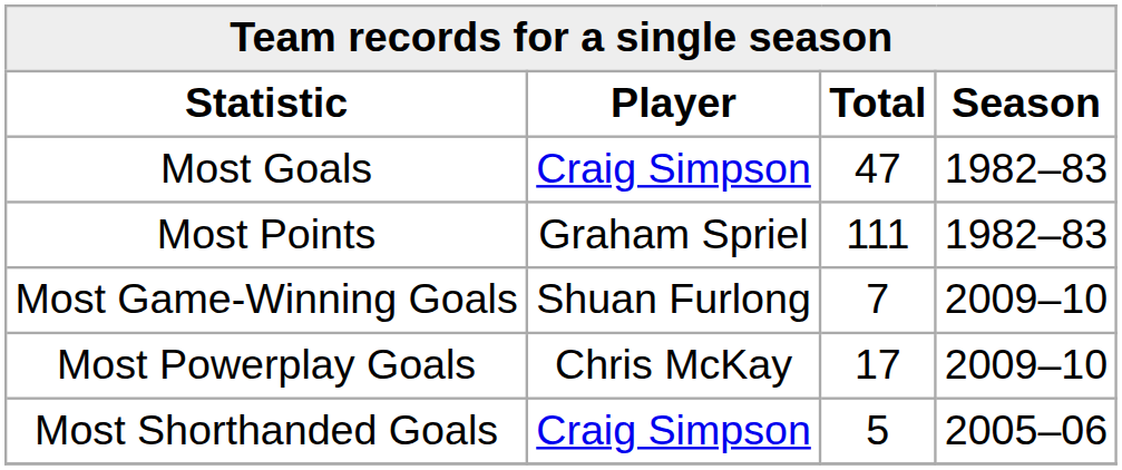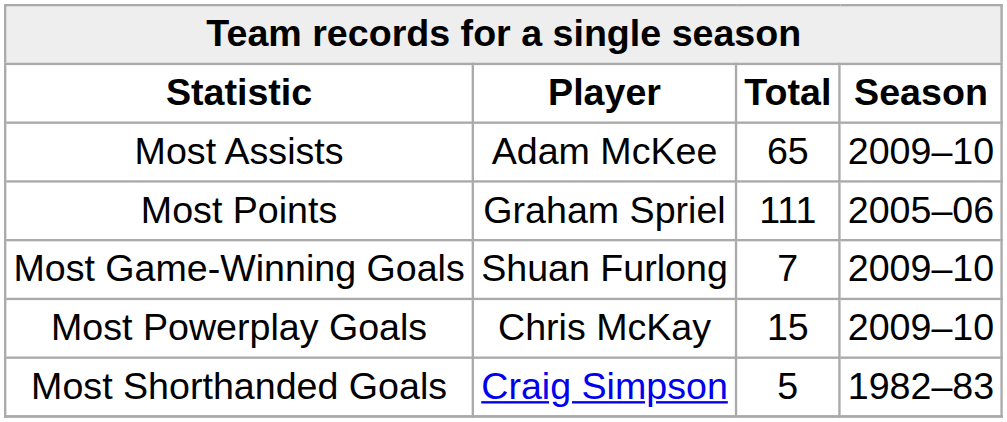- row: Most Goals | Craig Simpson | 47 | 1982–83
+ row: Most Assists | Adam McKee | 65 | 2009–10
Most Points | Season: 1982–83 -> 2005–06
Most Powerplay Goals | Total: 17 -> 15
Most Shorthanded Goals | Season: 2005–06 -> 1982–83
